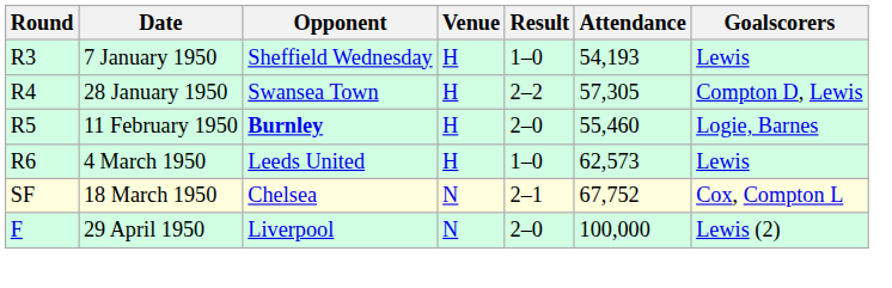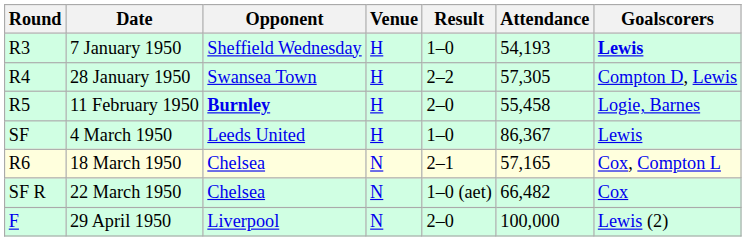7 January 1950 | Goalscorers: normal -> bold
11 February 1950 | Attendance: 55,460 -> 55,458
4 March 1950 | Round: R6 -> SF
4 March 1950 | Attendance: 62,573 -> 86,367
18 March 1950 | Round: SF -> R6
18 March 1950 | Attendance: 67,752 -> 57,165
+ row: SF R | 22 March 1950 | Chelsea | N | 1–0 (aet) | 66,482 | Cox
